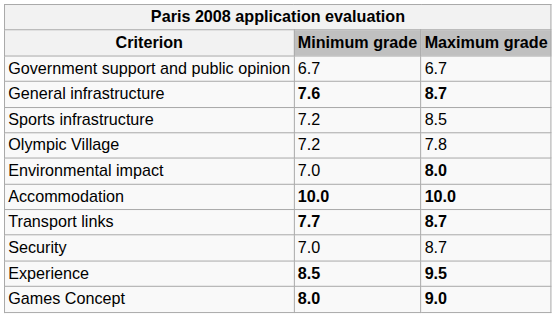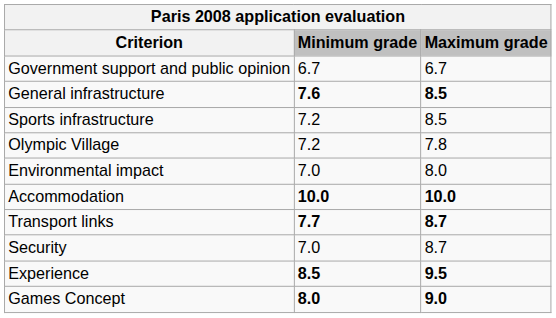General infrastructure | Maximum grade: 8.7 -> 8.5
Environmental impact | Maximum grade: bold -> normal
